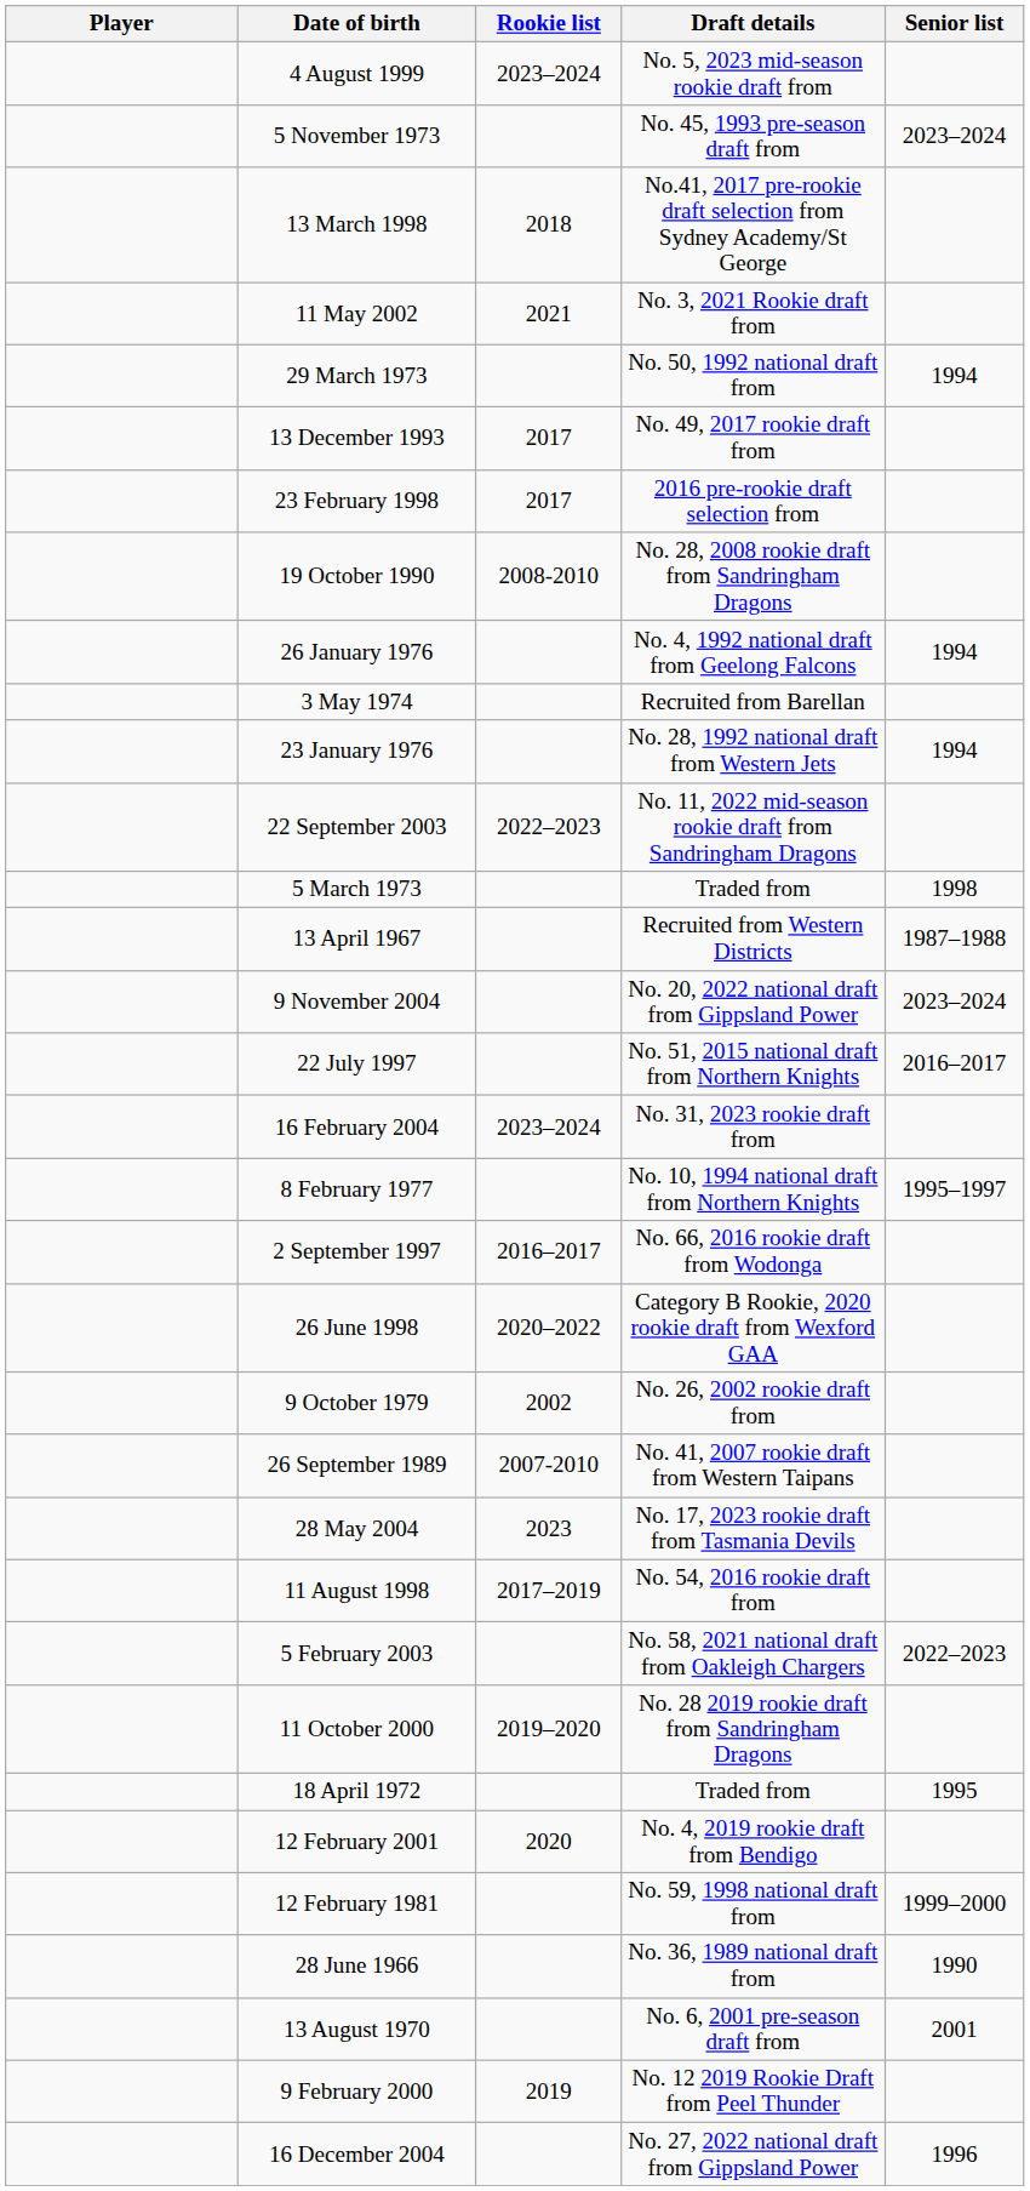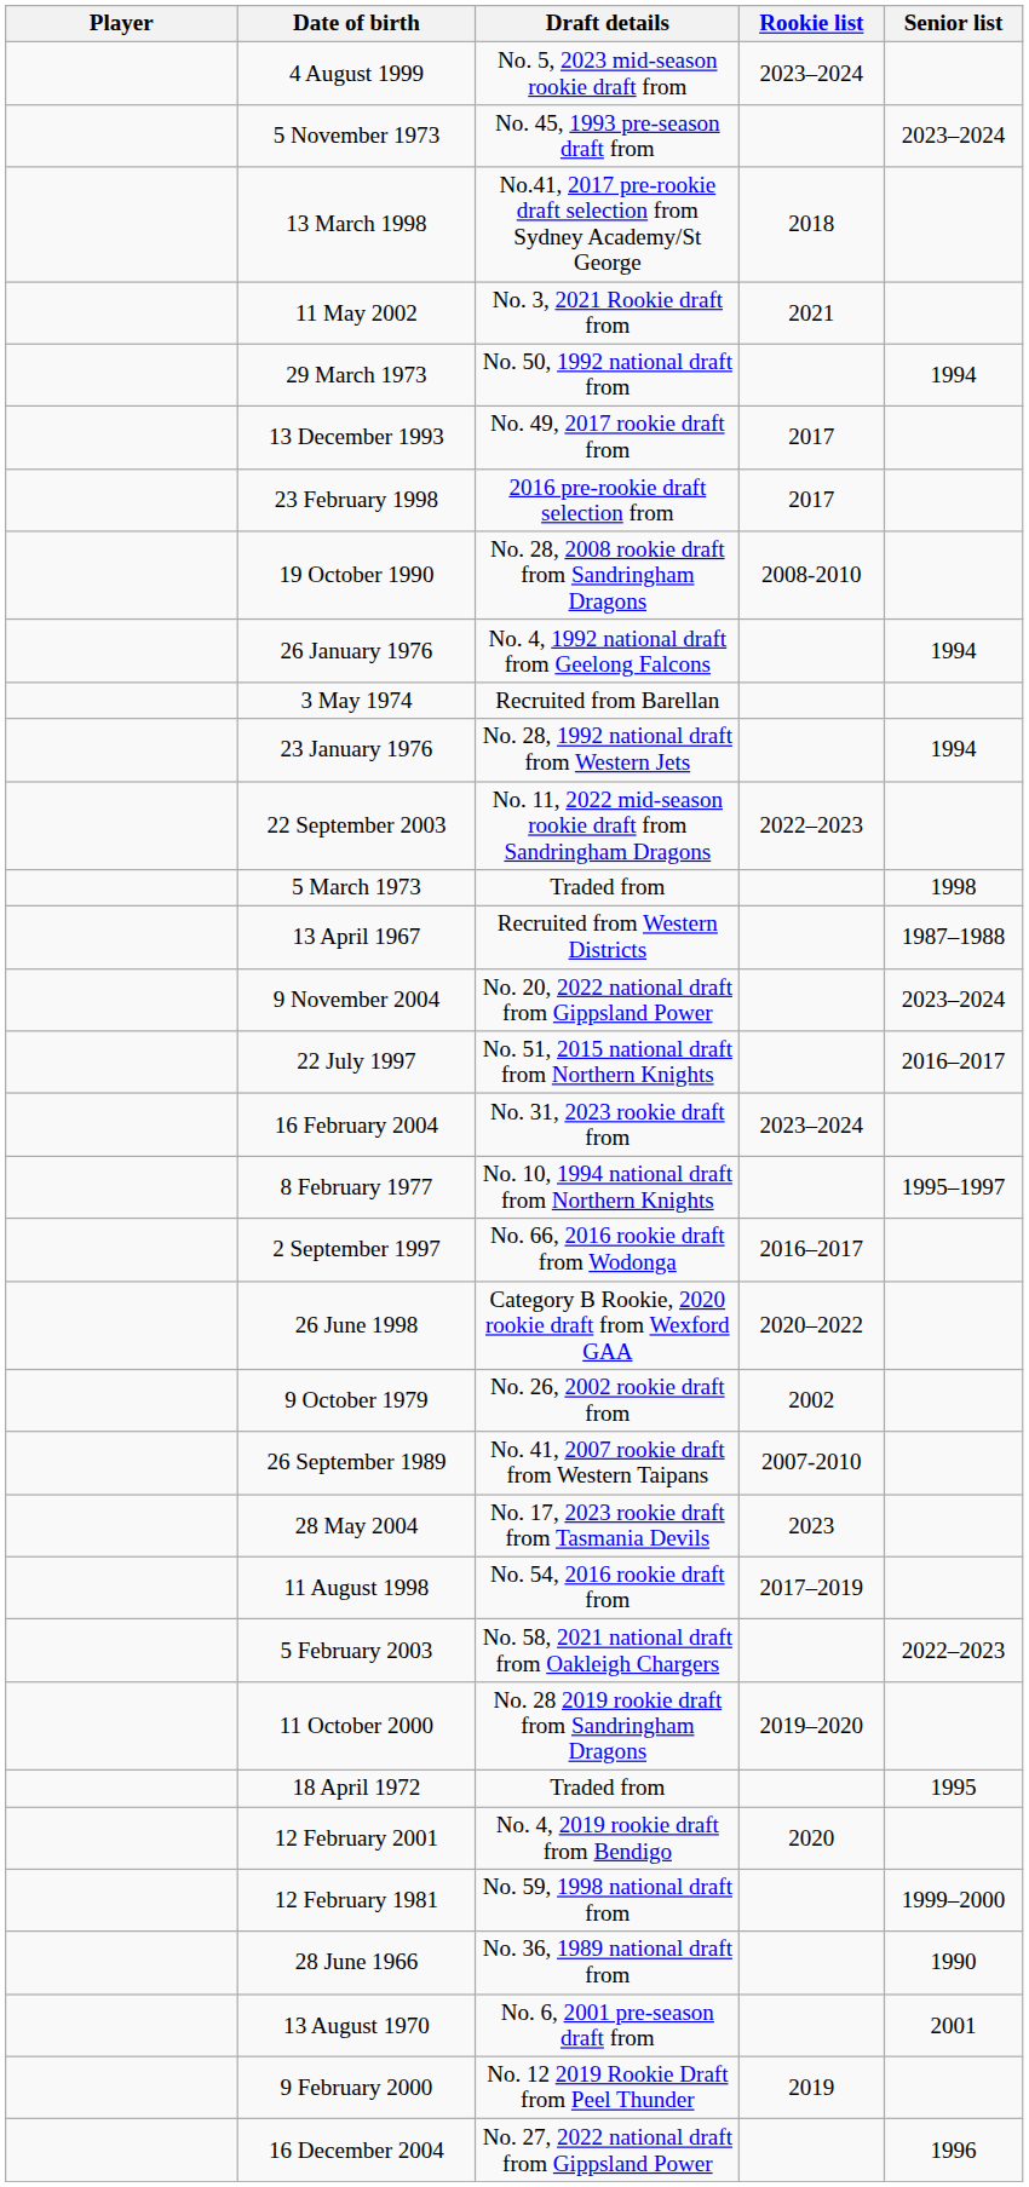columns swapped: Draft details <-> Rookie list
